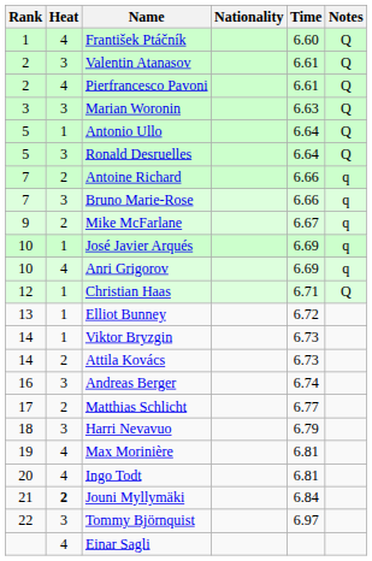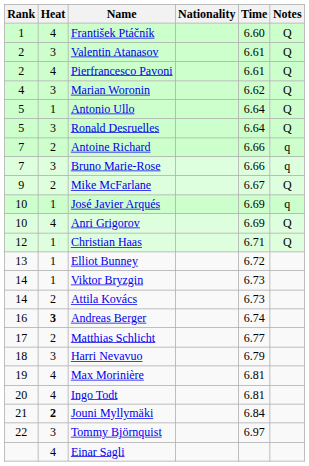Marian Woronin | Rank: 3 -> 4
Marian Woronin | Time: 6.63 -> 6.62
Mike McFarlane | Notes: q -> Q
Anri Grigorov | Notes: q -> Q
Andreas Berger | Heat: normal -> bold
